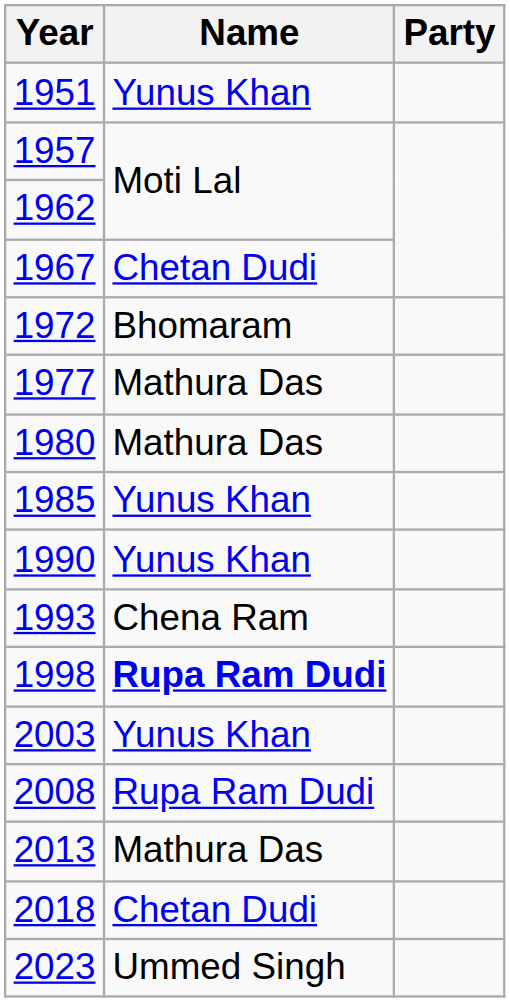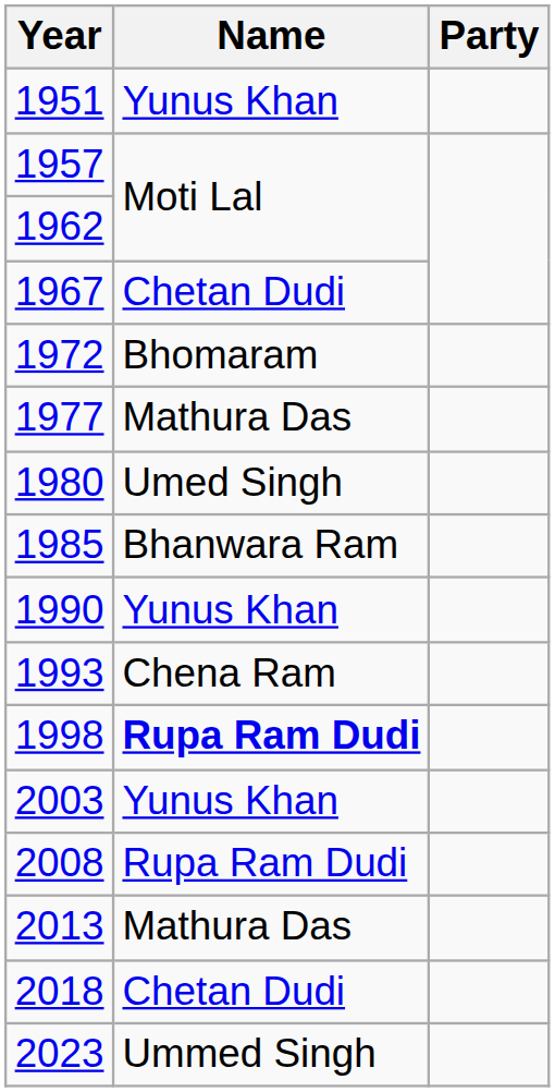1980 | Name: Mathura Das -> Umed Singh
1985 | Name: Yunus Khan -> Bhanwara Ram
